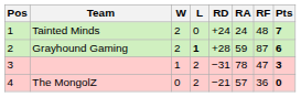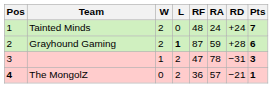columns swapped: RF <-> RD
The MongolZ | Pos: normal -> bold
The MongolZ | Pts: 0 -> 1
